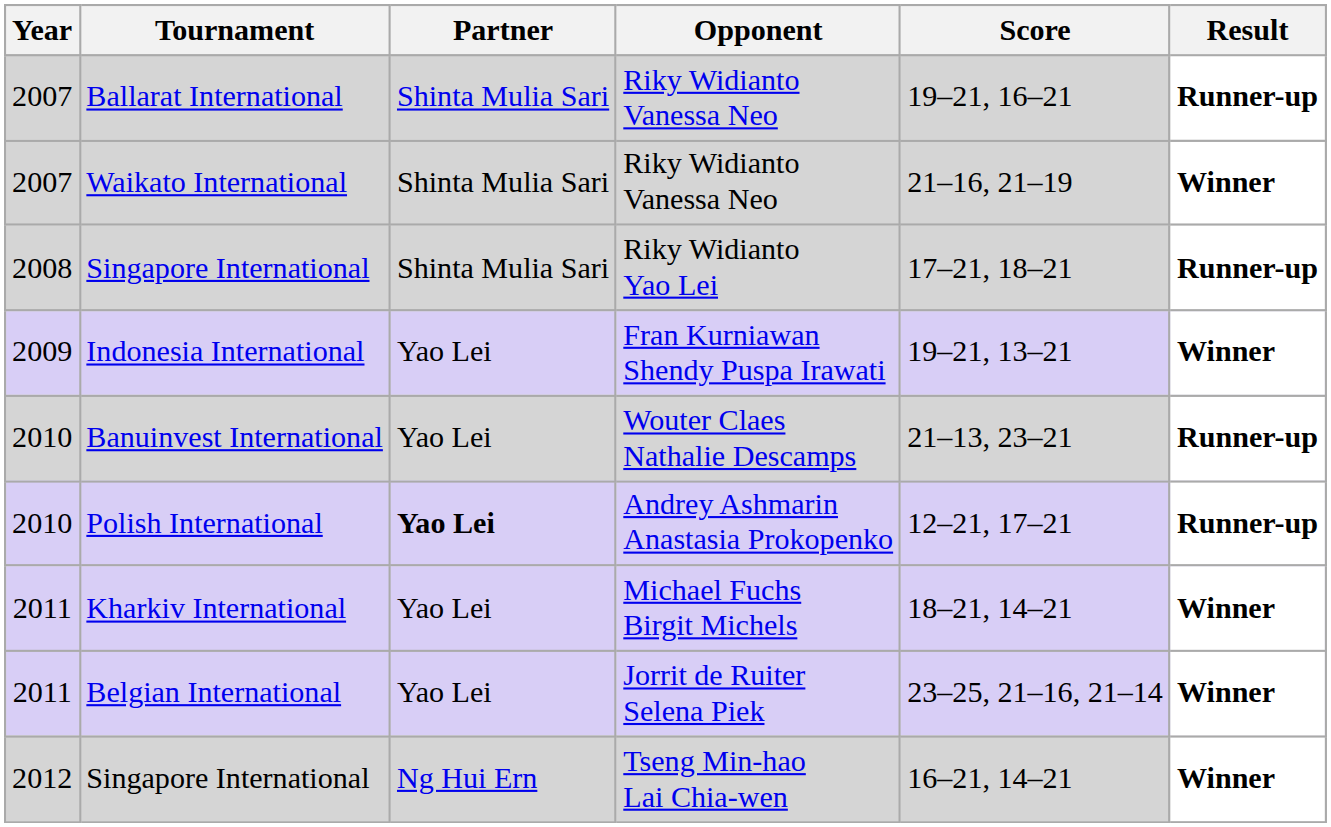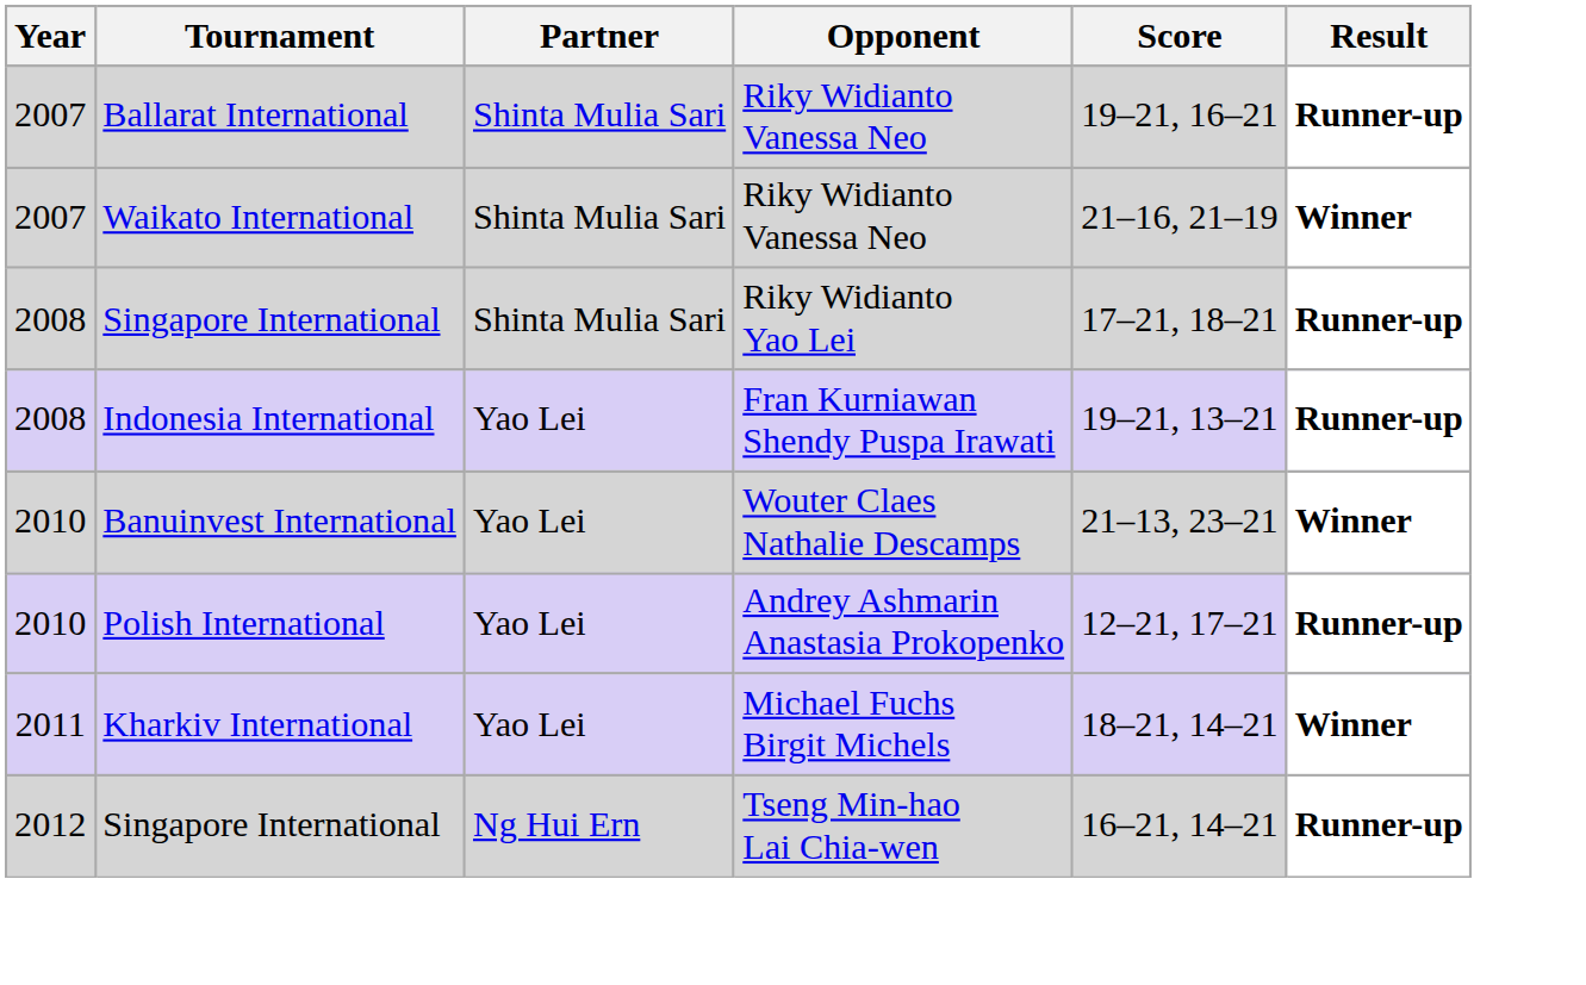Indonesia International | Year: 2009 -> 2008
Indonesia International | Result: Winner -> Runner-up
Banuinvest International | Result: Runner-up -> Winner
Polish International | Partner: bold -> normal
- row: 2011 | Belgian International | Yao Lei | Jorrit de Ruiter Selena Piek | 23–25, 21–16, 21–14 | Winner
Singapore International / Tseng Min-hao Lai Chia-wen | Result: Winner -> Runner-up
